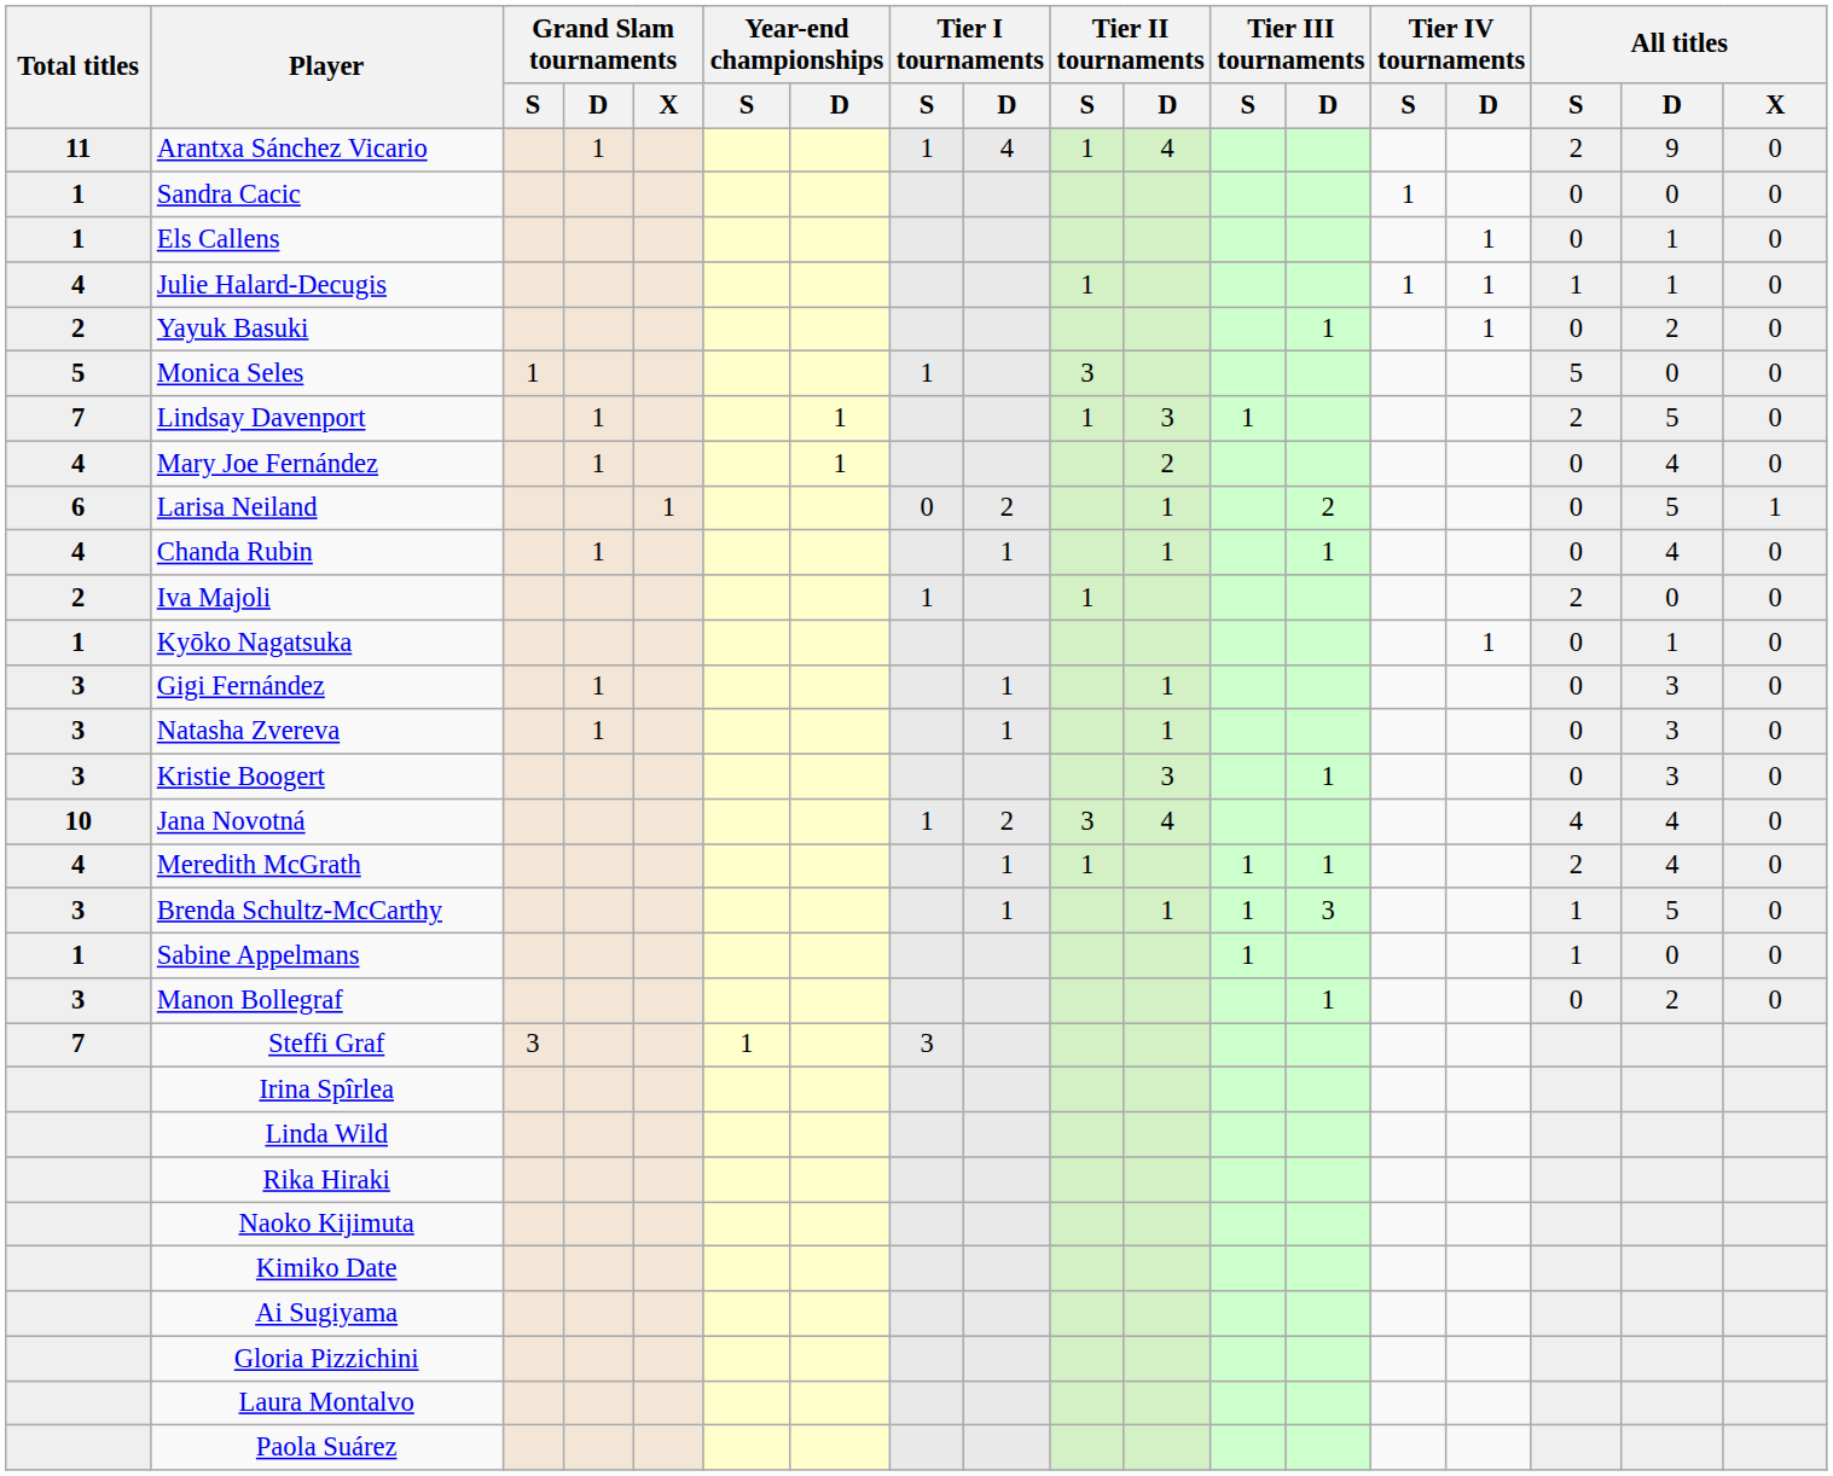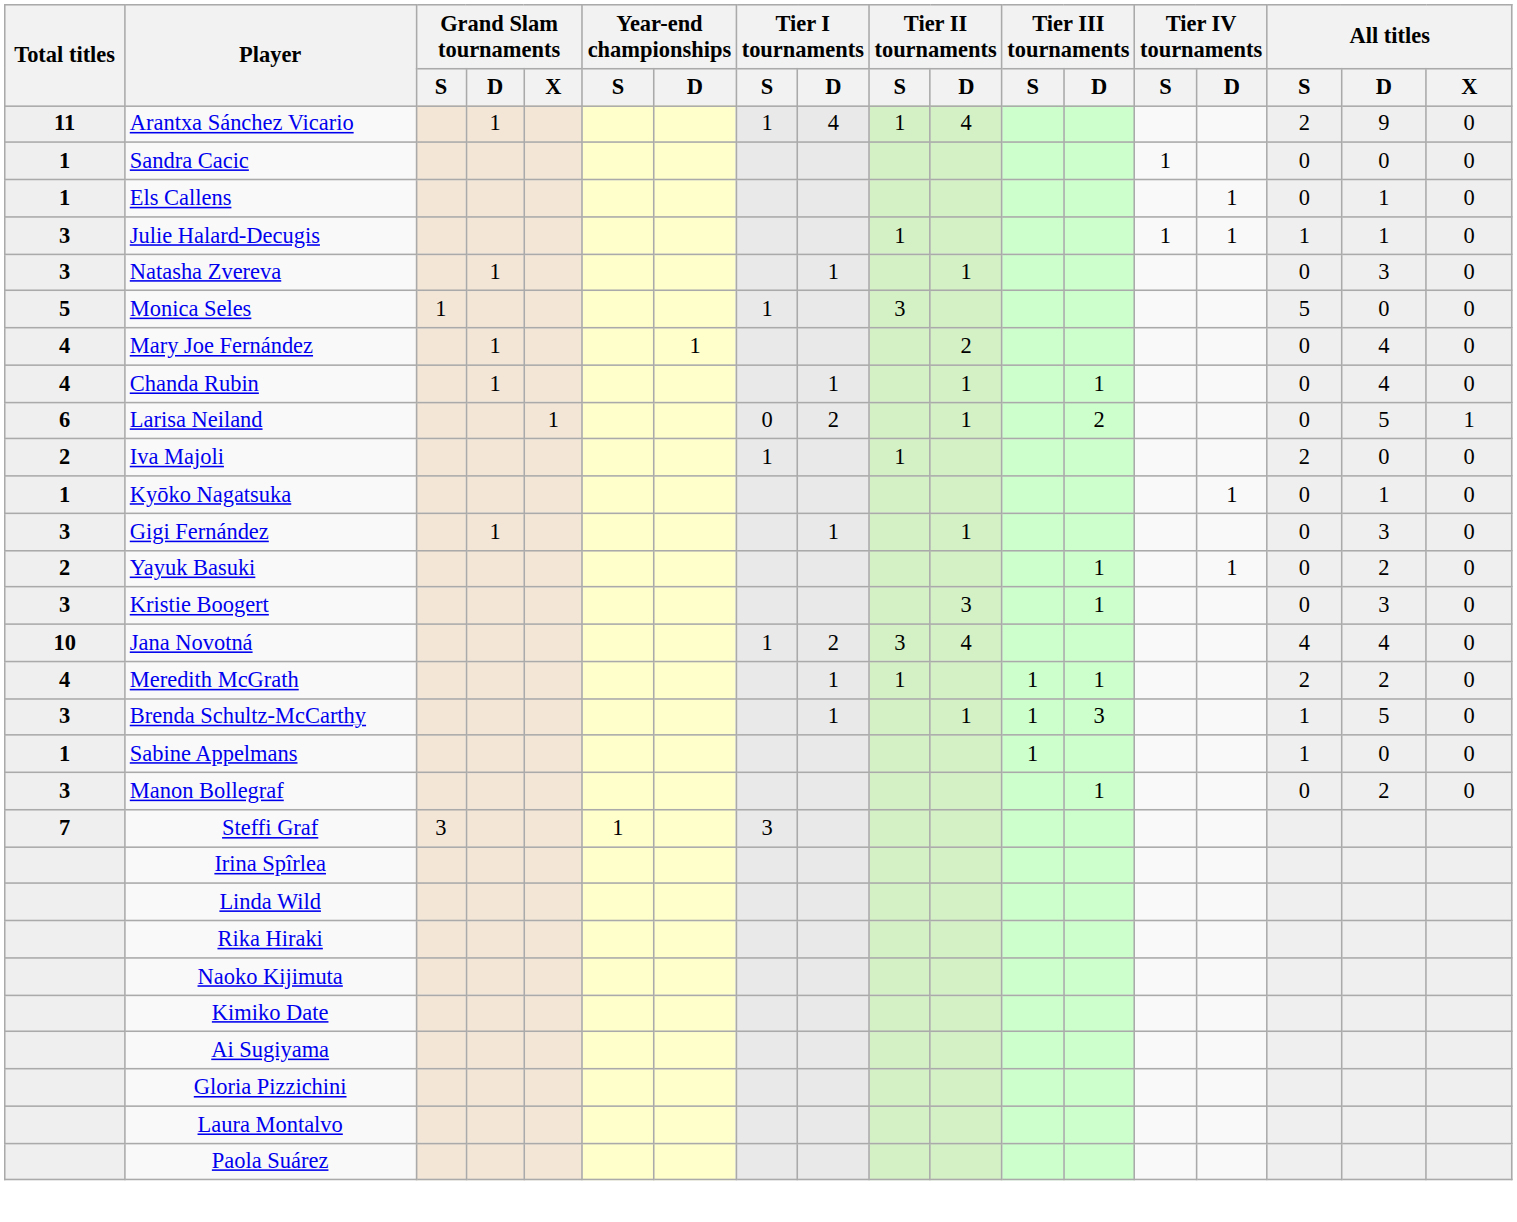Julie Halard-Decugis | Total titles: 4 -> 3
rows swapped: Yayuk Basuki <-> Natasha Zvereva
- row: 7 | Lindsay Davenport | 1 | 1 | 1 | 3 | 1 | 2 | 5 | 0
rows swapped: Chanda Rubin <-> Larisa Neiland
Meredith McGrath | All titles / D: 4 -> 2
